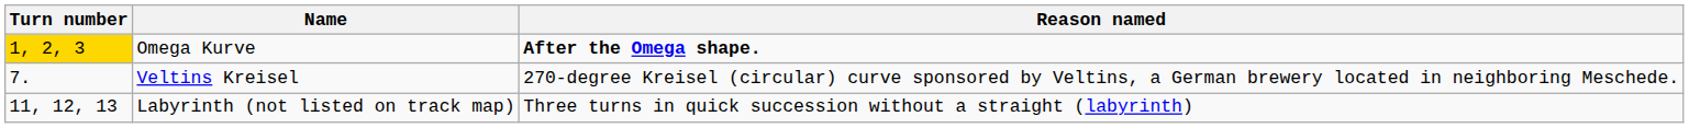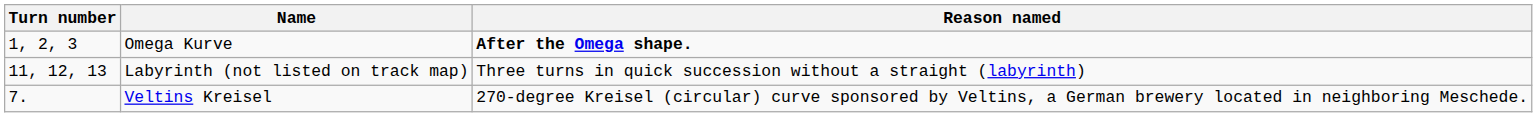Omega Kurve | Turn number: gold background -> no background
rows swapped: Veltins Kreisel <-> Labyrinth (not listed on track map)
